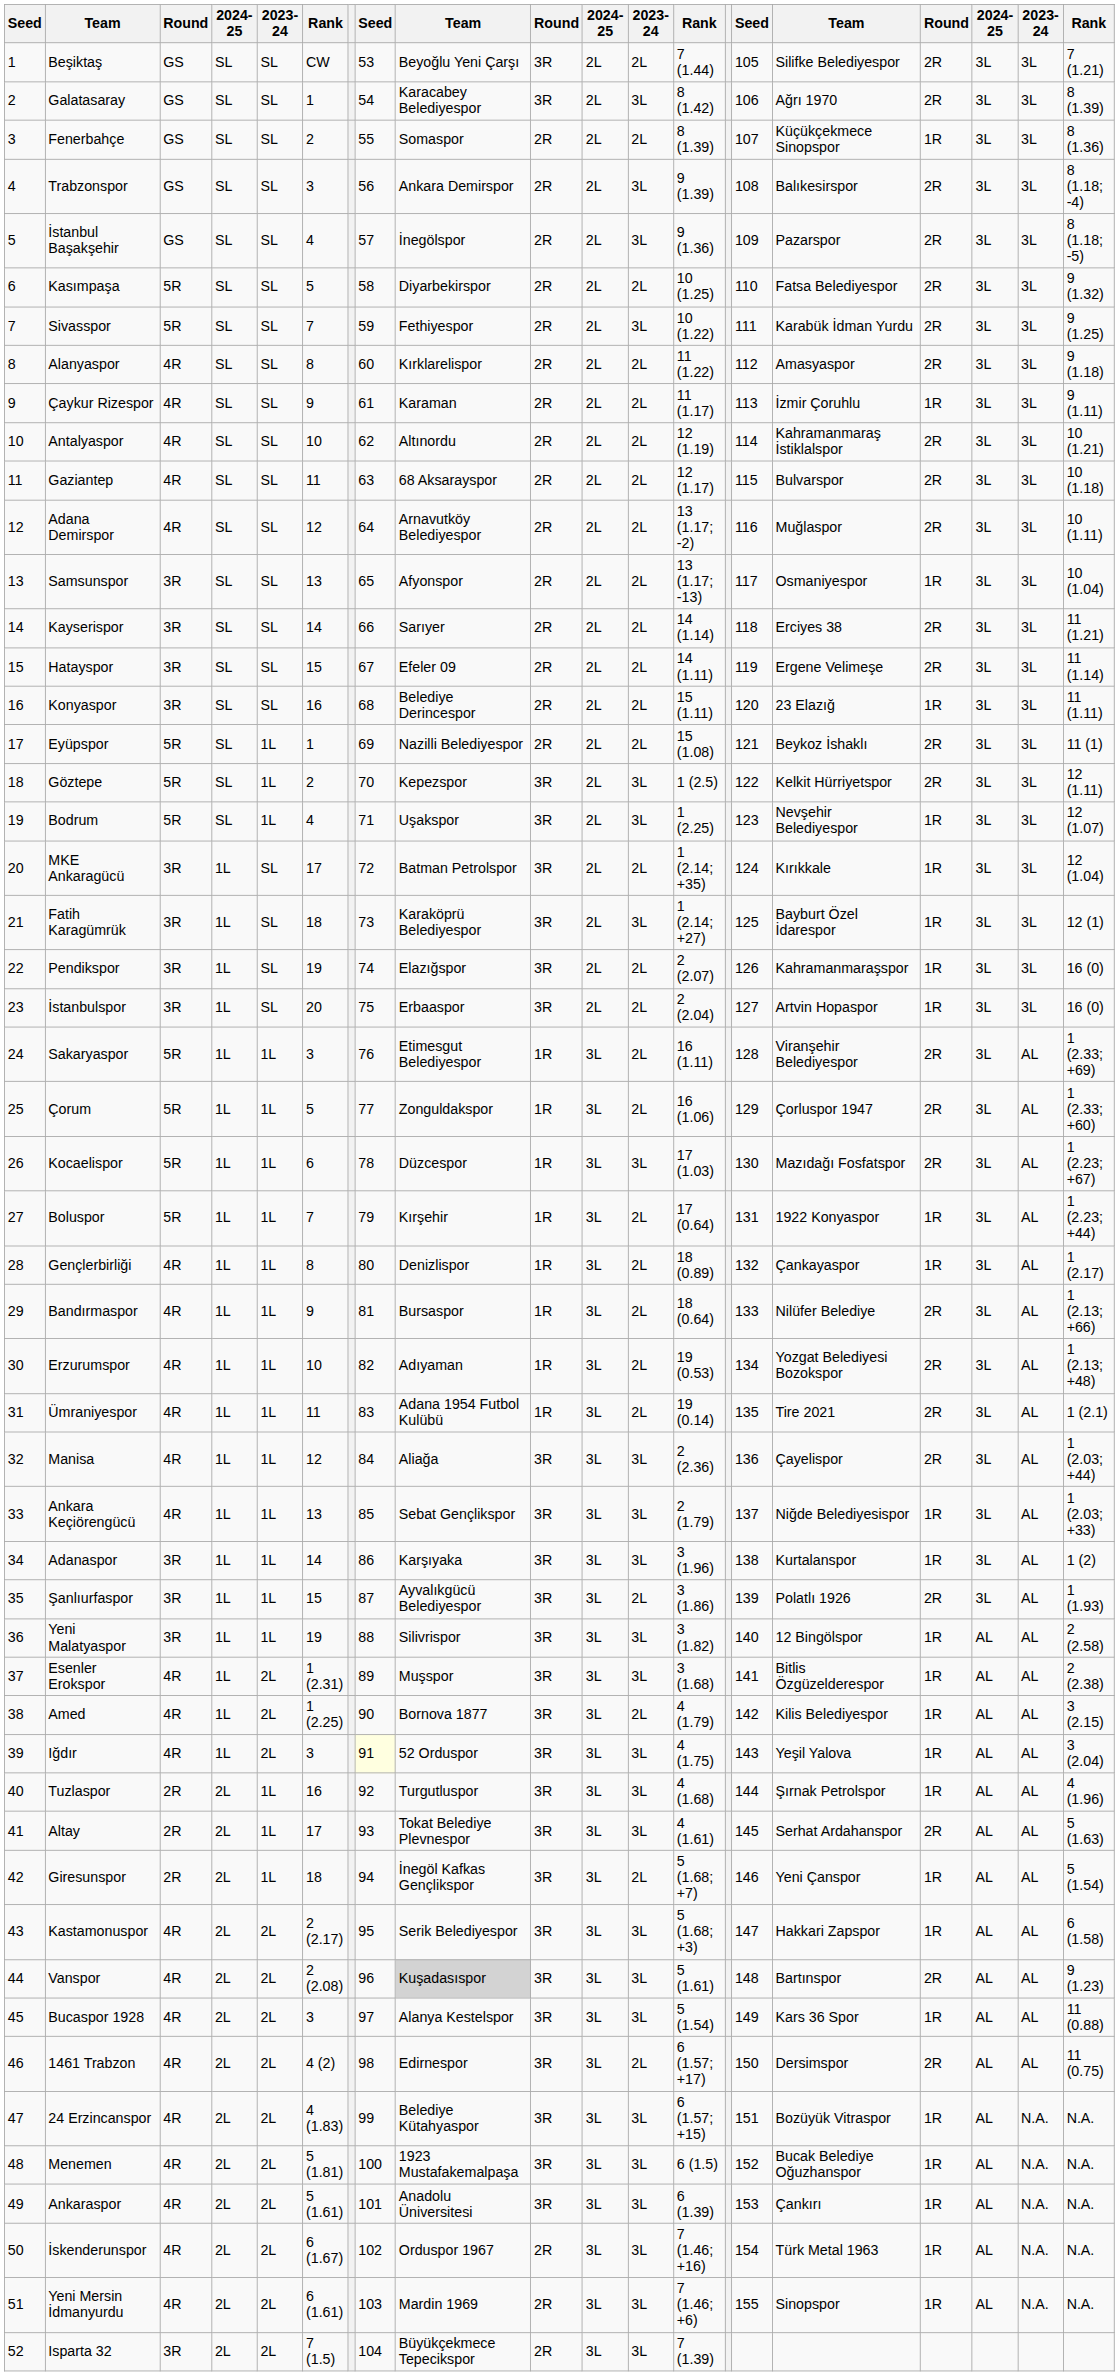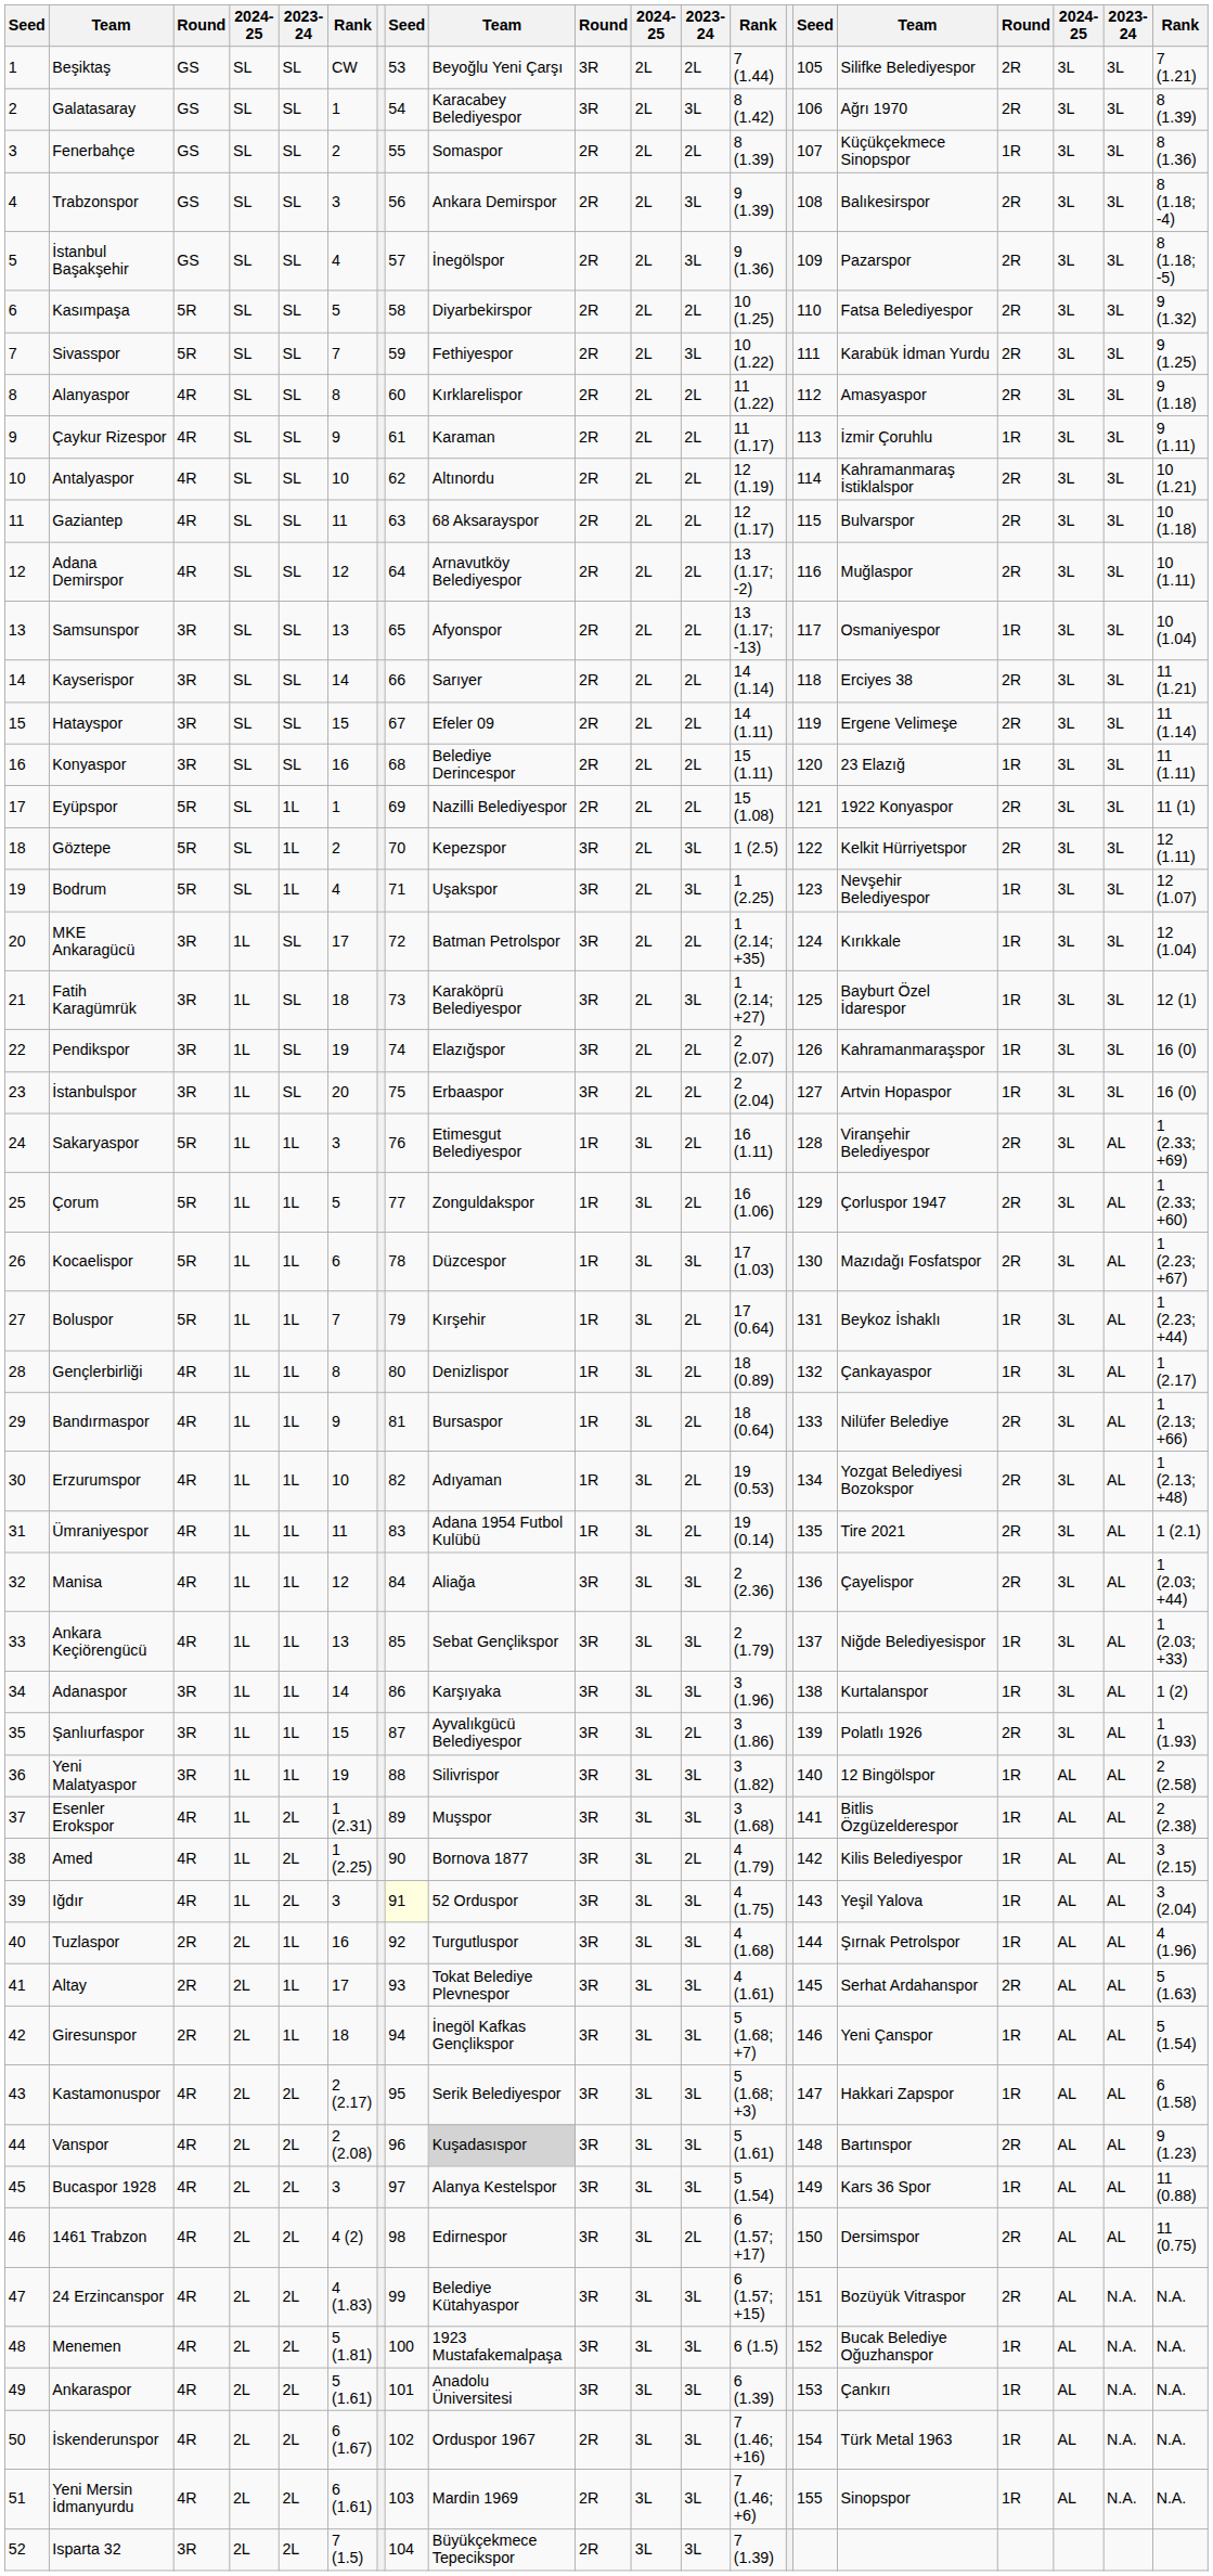Eyüpspor | column 16: Beykoz İshaklı -> 1922 Konyaspor
Boluspor | column 16: 1922 Konyaspor -> Beykoz İshaklı
Giresunspor | column 12: 2L -> 3L
24 Erzincanspor | column 17: 1R -> 2R
